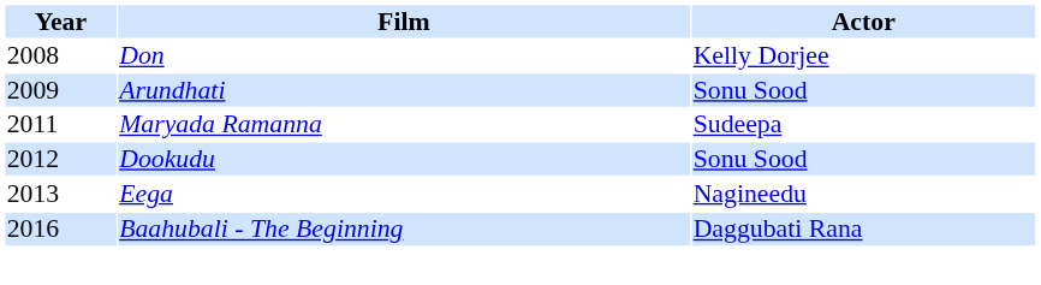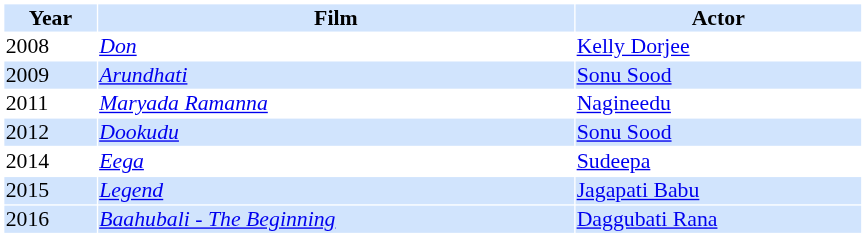Maryada Ramanna | Actor: Sudeepa -> Nagineedu
Eega | Year: 2013 -> 2014
Eega | Actor: Nagineedu -> Sudeepa
+ row: 2015 | Legend | Jagapati Babu
